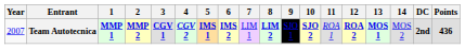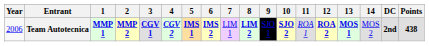Team Autotecnica | Year: 2007 -> 2006
Team Autotecnica | Points: 436 -> 438
